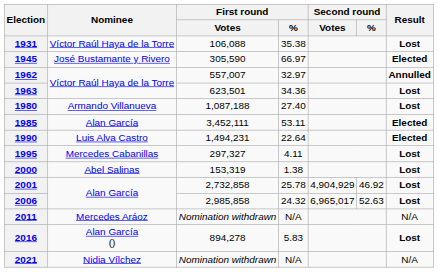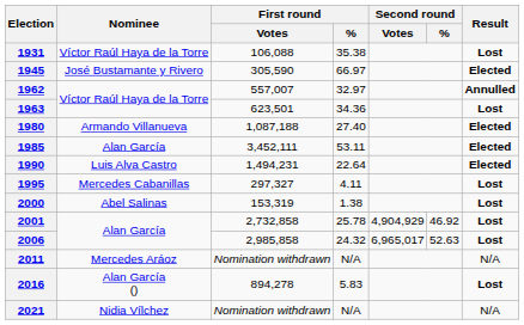1980 | Result: Lost -> Elected
